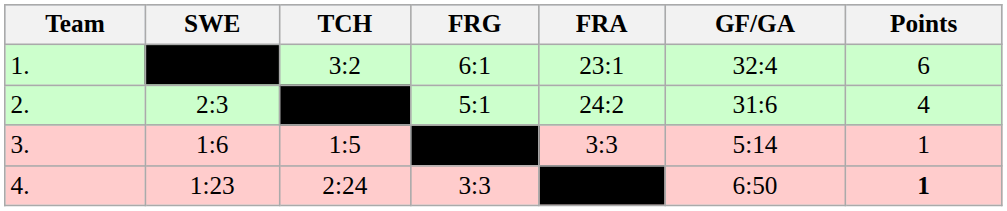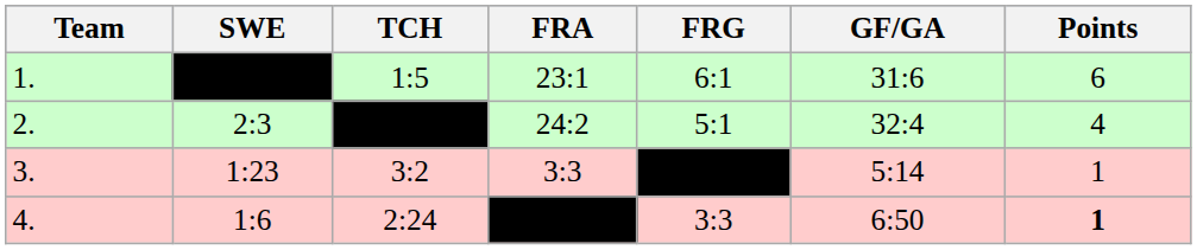columns swapped: FRG <-> FRA
1. | TCH: 3:2 -> 1:5
1. | GF/GA: 32:4 -> 31:6
2. | GF/GA: 31:6 -> 32:4
3. | SWE: 1:6 -> 1:23
3. | TCH: 1:5 -> 3:2
4. | SWE: 1:23 -> 1:6
